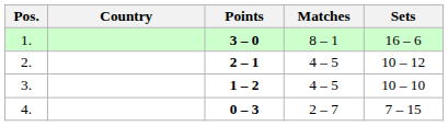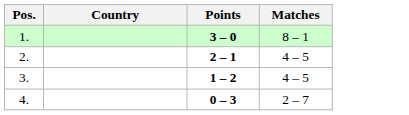- column: Sets | 16 – 6 | 10 – 12 | 10 – 10 | 7 – 15
